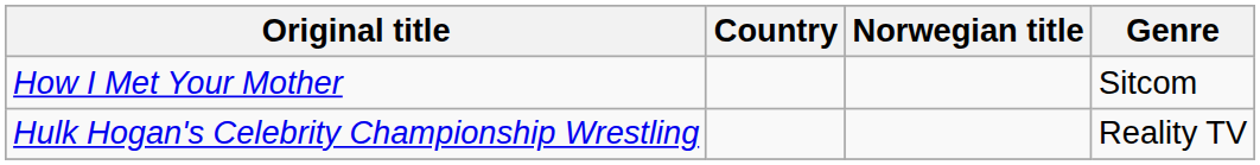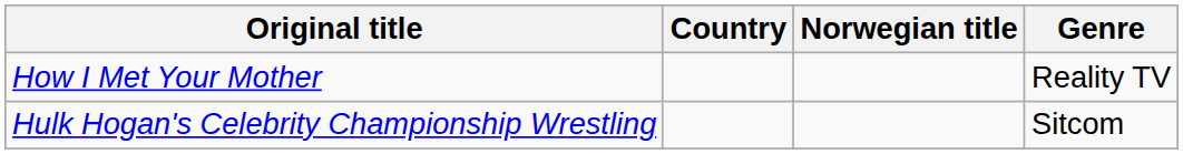How I Met Your Mother | Genre: Sitcom -> Reality TV
Hulk Hogan's Celebrity Championship Wrestling | Genre: Reality TV -> Sitcom
